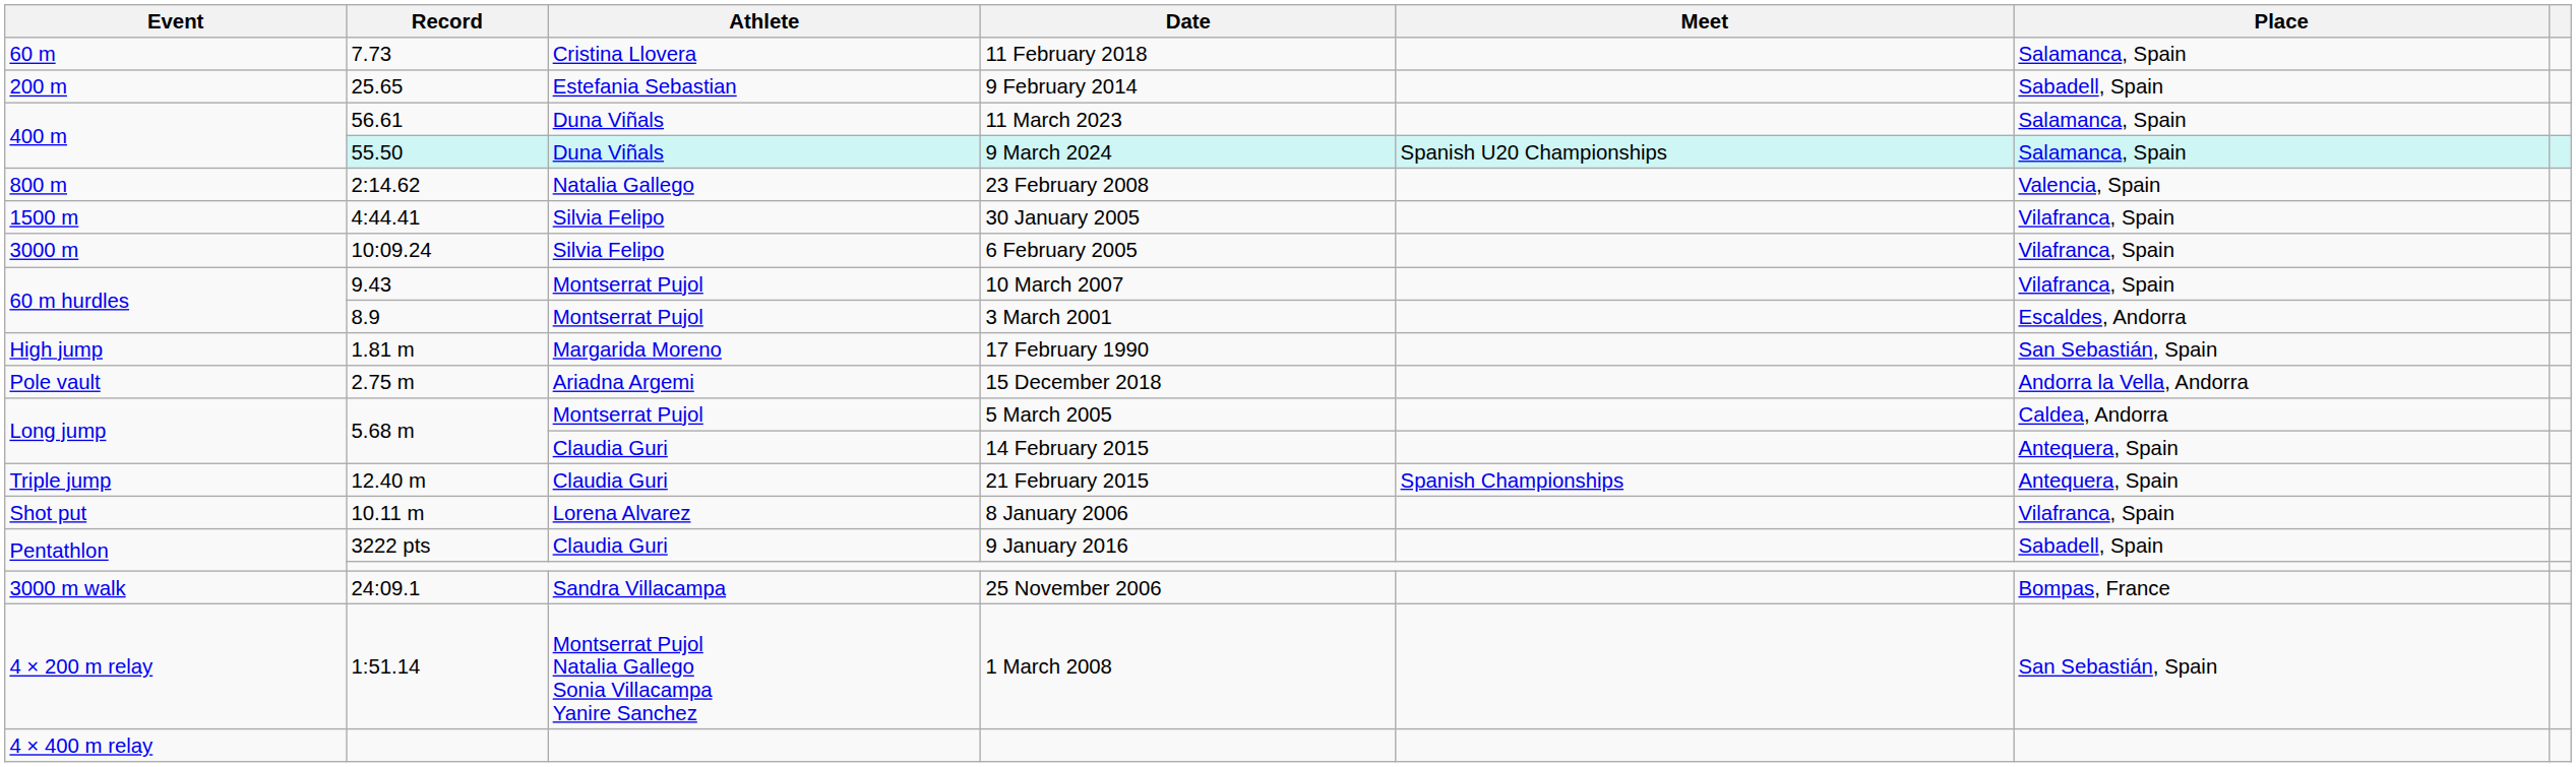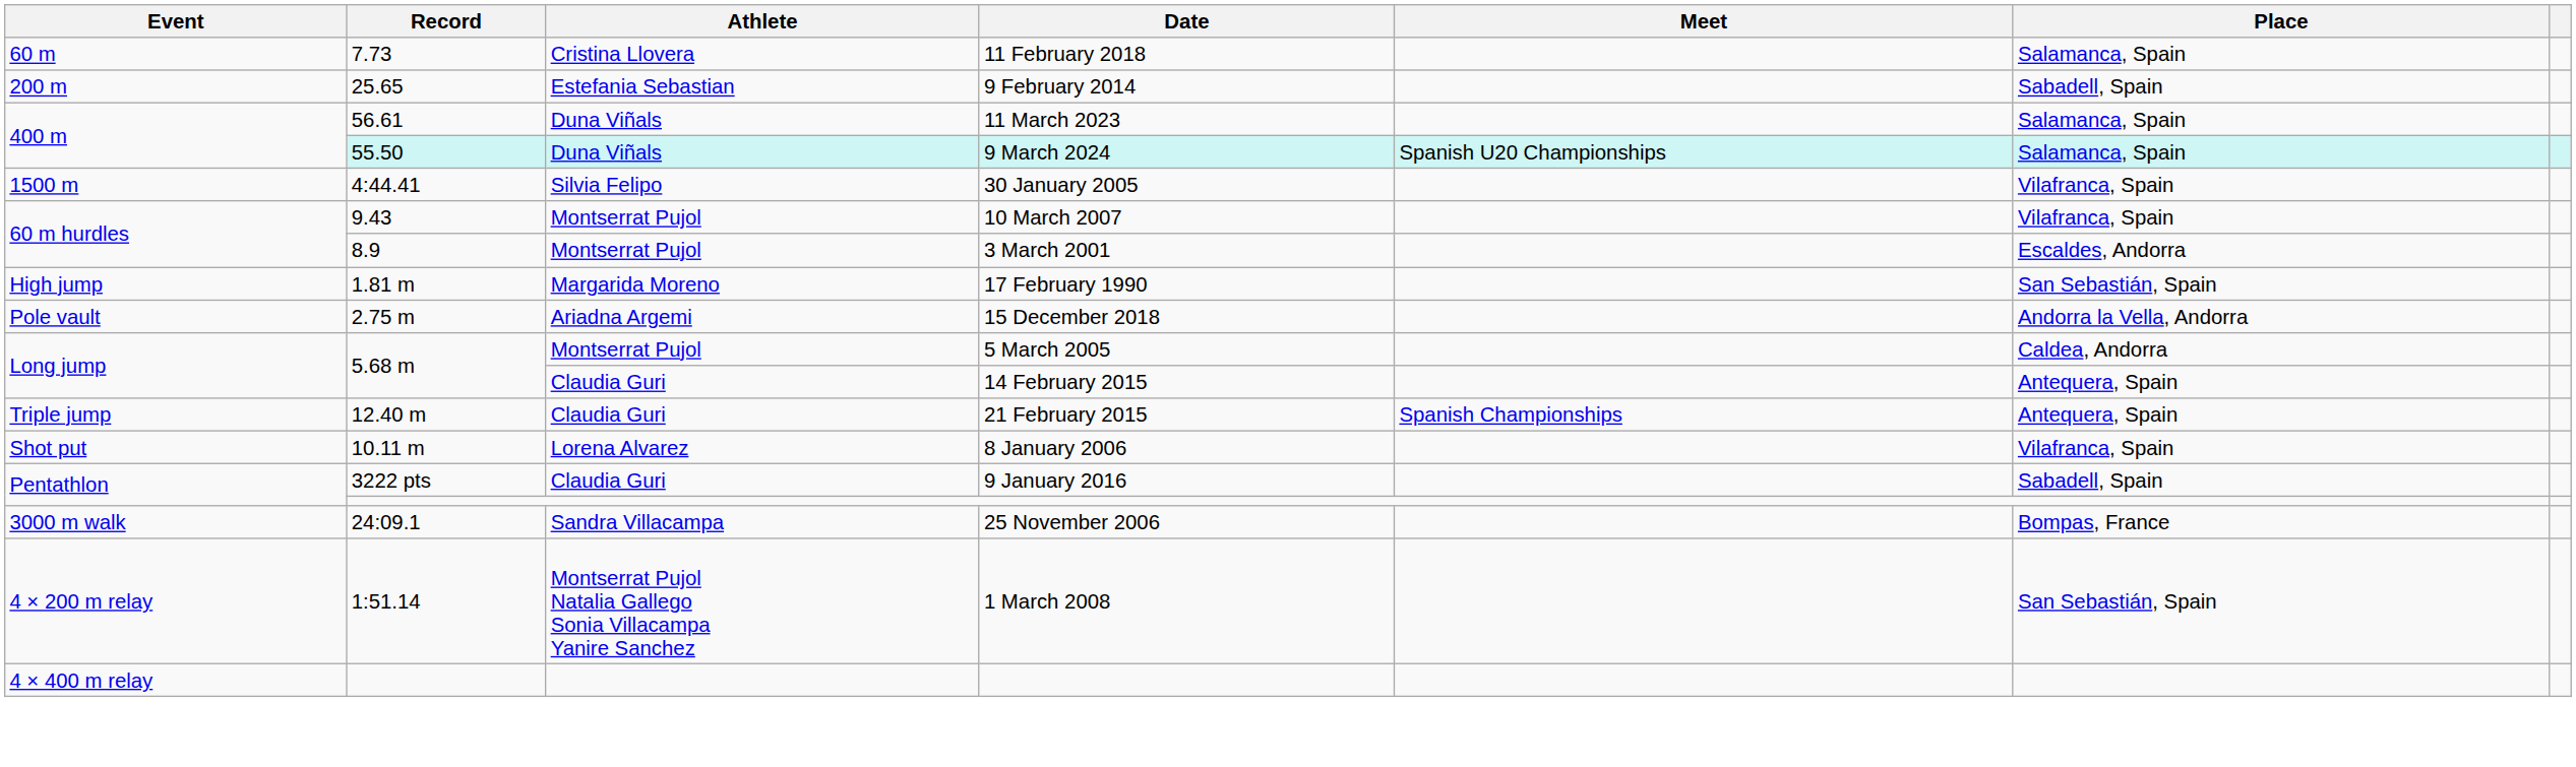- row: 800 m | 2:14.62 | Natalia Gallego | 23 February 2008 | Valencia, Spain
- row: 3000 m | 10:09.24 | Silvia Felipo | 6 February 2005 | Vilafranca, Spain
